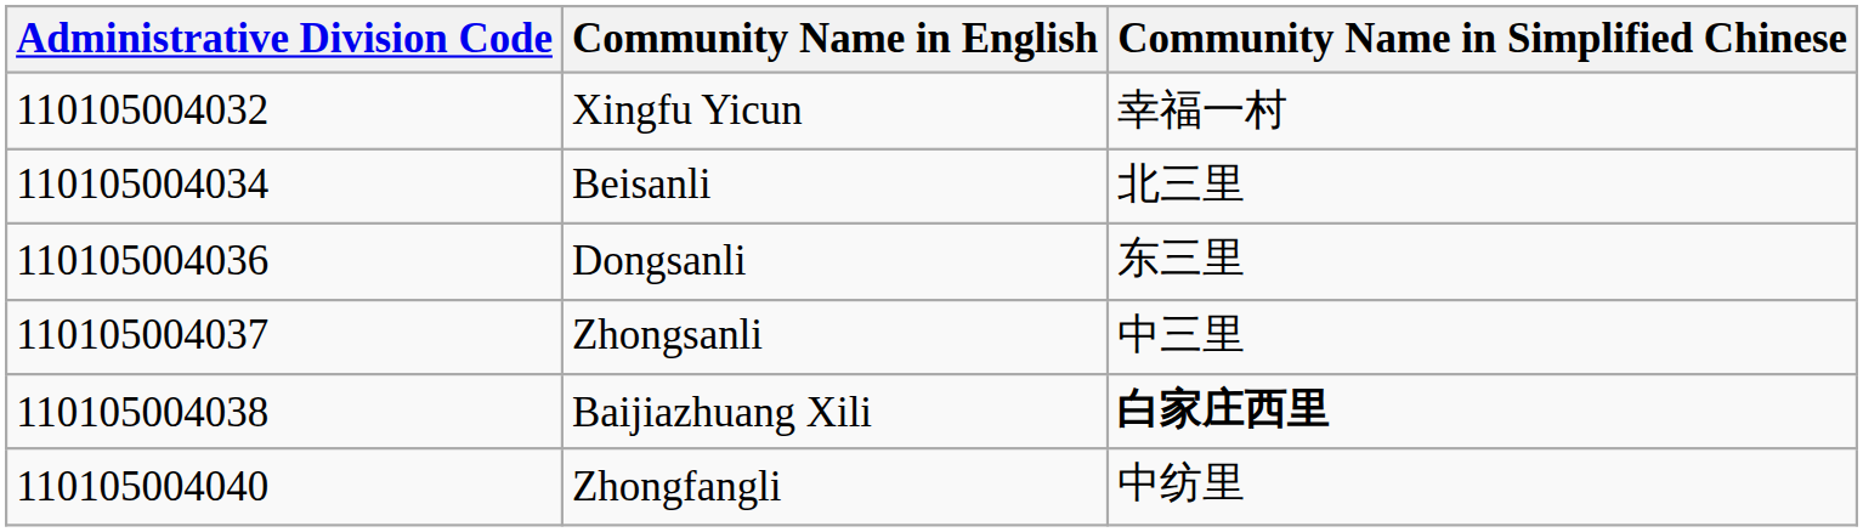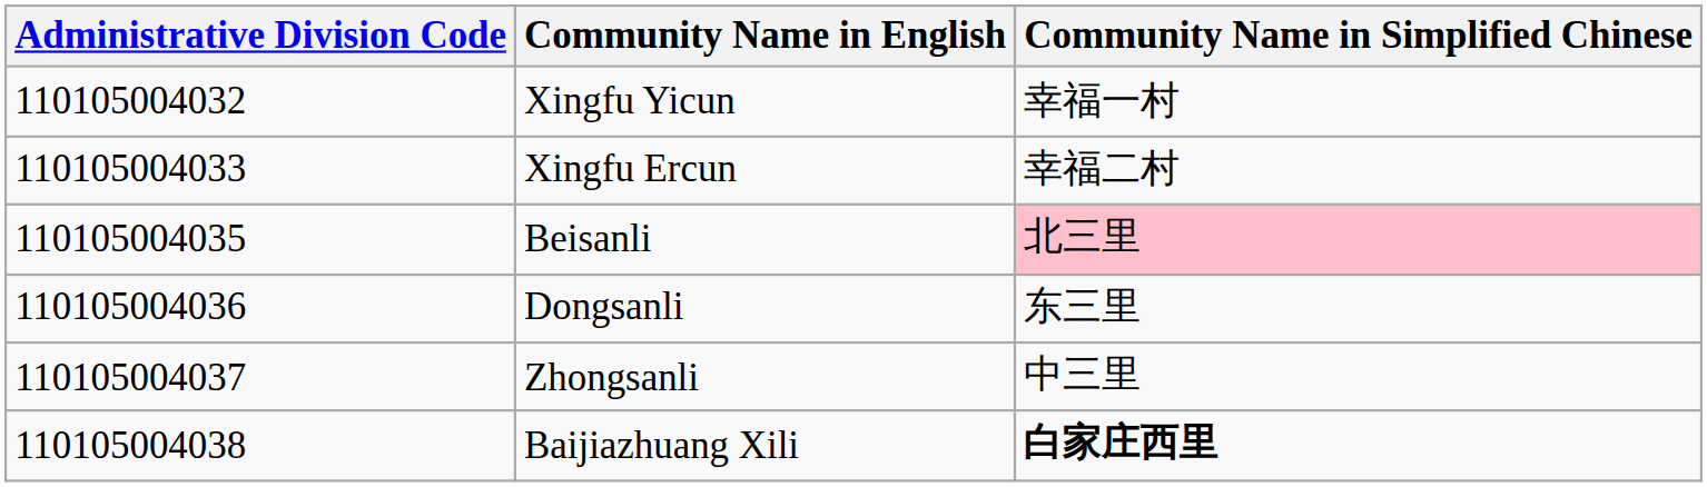+ row: 110105004033 | Xingfu Ercun | 幸福二村
Beisanli | Administrative Division Code: 110105004034 -> 110105004035
Beisanli | Community Name in Simplified Chinese: no background -> pink background
- row: 110105004040 | Zhongfangli | 中纺里
